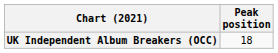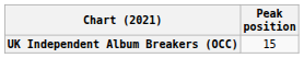UK Independent Album Breakers (OCC) | Peak position: 18 -> 15
